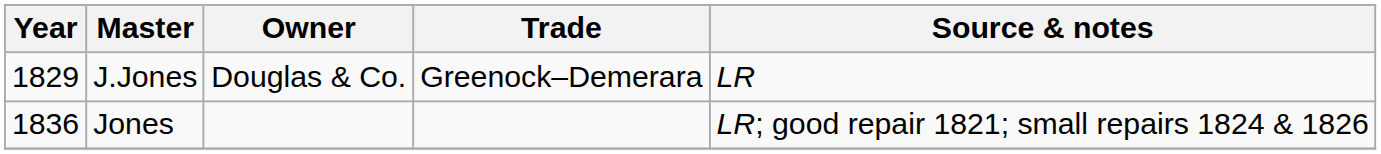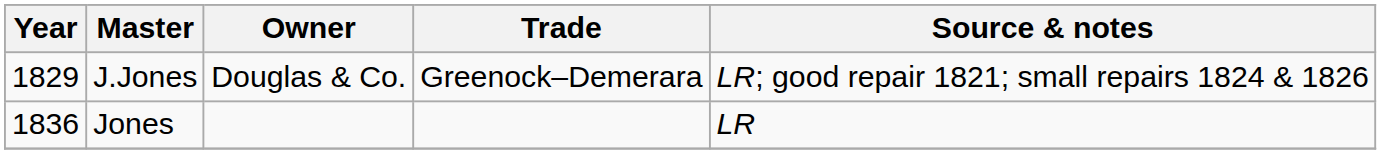J.Jones | Source & notes: LR -> LR; good repair 1821; small repairs 1824 & 1826
Jones | Source & notes: LR; good repair 1821; small repairs 1824 & 1826 -> LR
